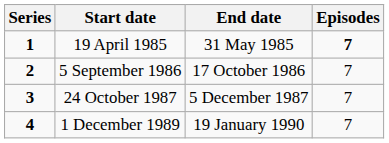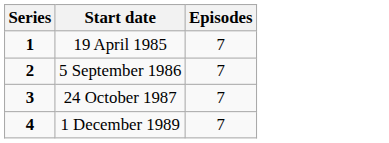- column: End date | 31 May 1985 | 17 October 1986 | 5 December 1987 | 19 January 1990
19 April 1985 | Episodes: bold -> normal
